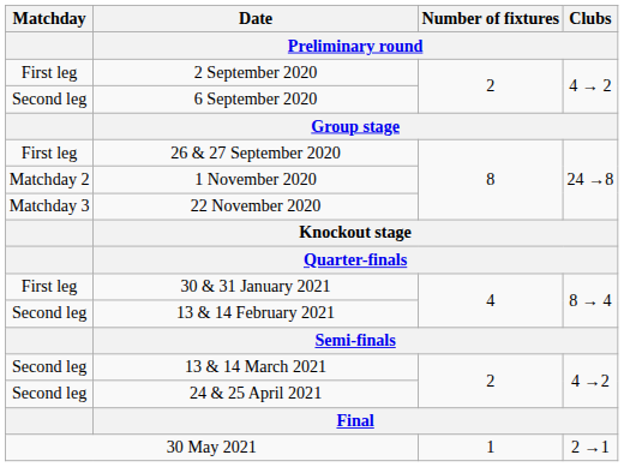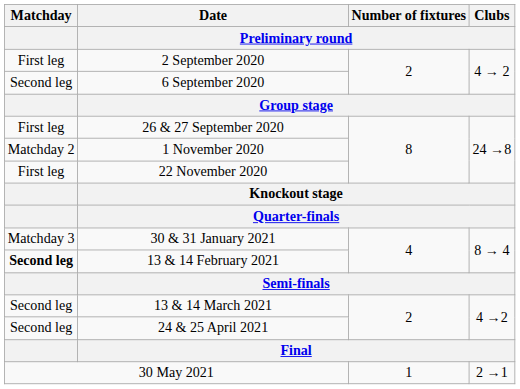22 November 2020 | Matchday: Matchday 3 -> First leg
30 & 31 January 2021 | Matchday: First leg -> Matchday 3
13 & 14 February 2021 | Matchday: normal -> bold
